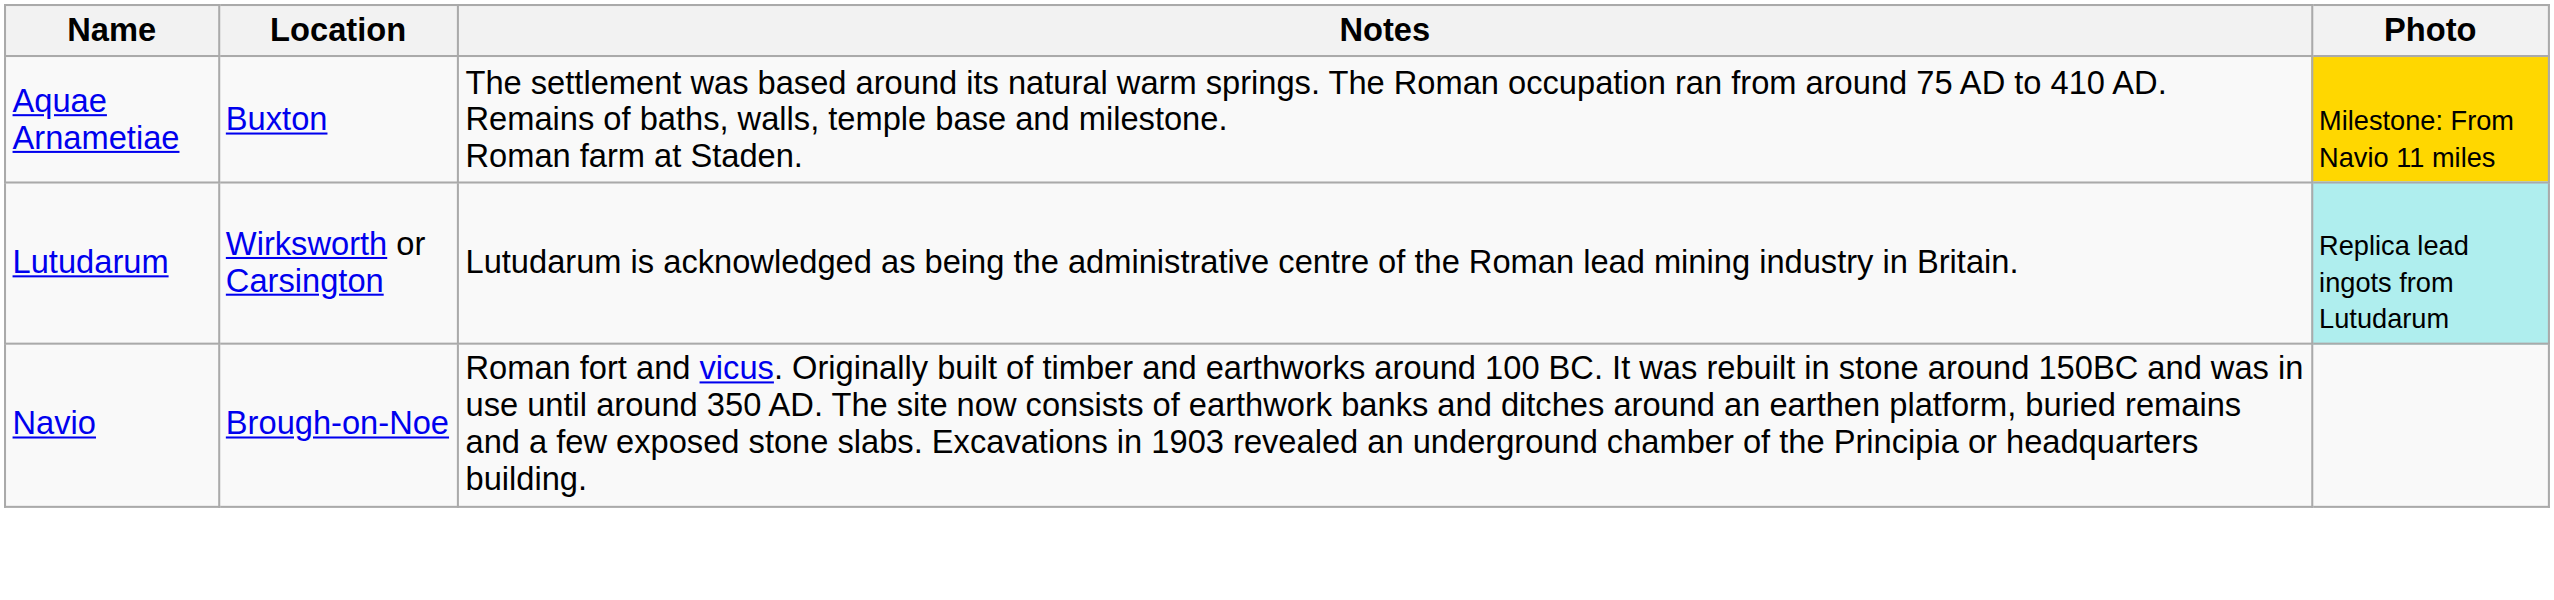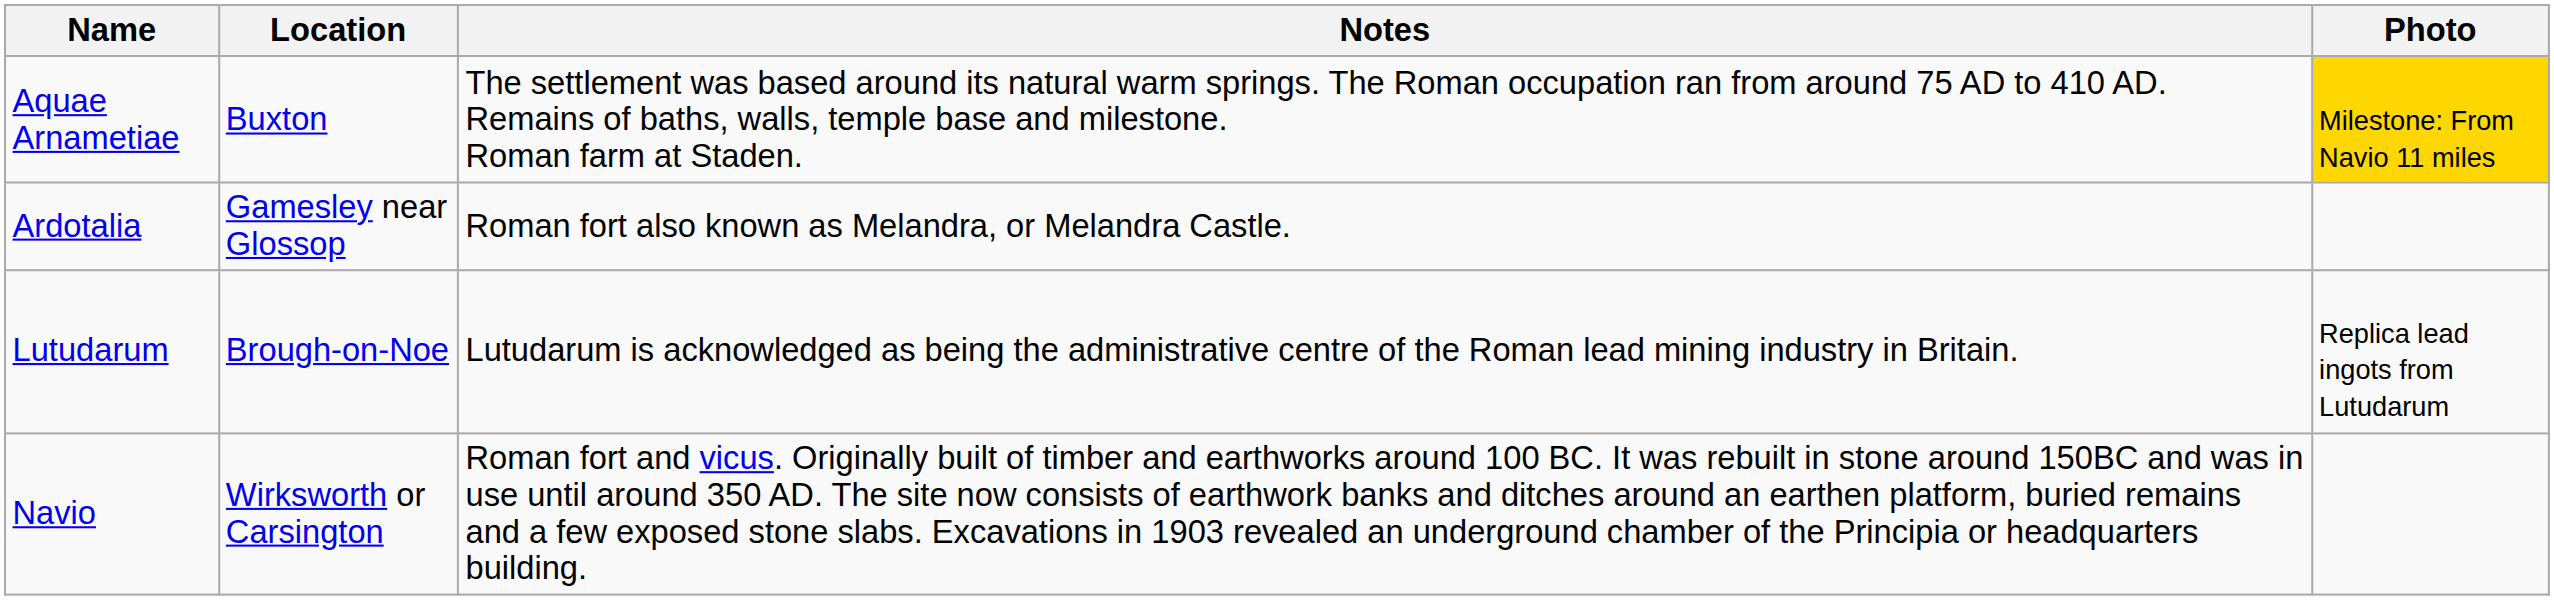+ row: Ardotalia | Gamesley near Glossop | Roman fort also known as Melandra, or Melandra Castle.
Lutudarum | Location: Wirksworth or Carsington -> Brough-on-Noe
Lutudarum | Photo: paleturquoise background -> no background
Navio | Location: Brough-on-Noe -> Wirksworth or Carsington
